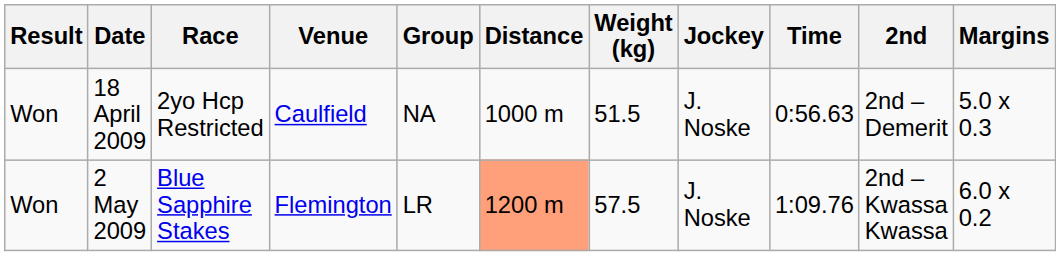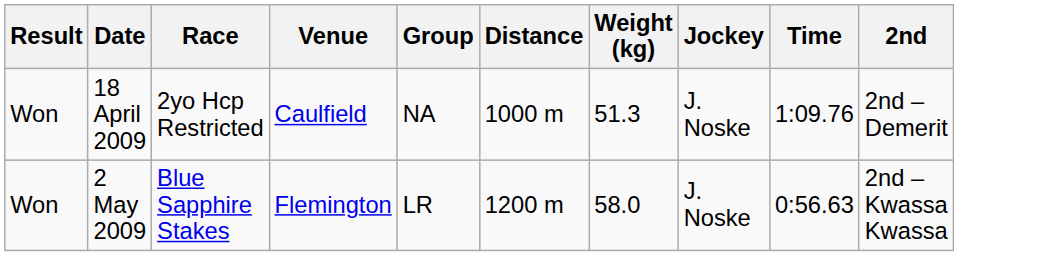- column: Margins | 5.0 x 0.3 | 6.0 x 0.2
18 April 2009 | Weight (kg): 51.5 -> 51.3
18 April 2009 | Time: 0:56.63 -> 1:09.76
2 May 2009 | Distance: lightsalmon background -> no background
2 May 2009 | Weight (kg): 57.5 -> 58.0
2 May 2009 | Time: 1:09.76 -> 0:56.63
